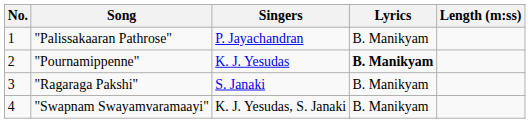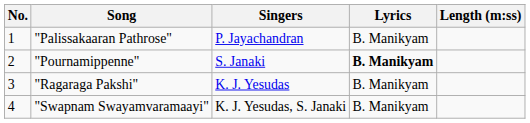"Pournamippenne" | Singers: K. J. Yesudas -> S. Janaki
"Ragaraga Pakshi" | Singers: S. Janaki -> K. J. Yesudas
